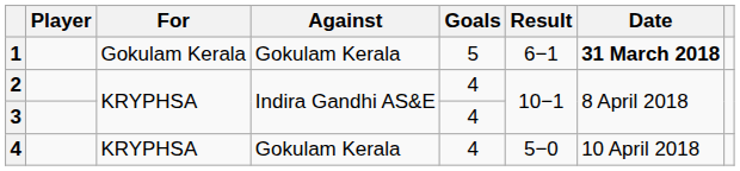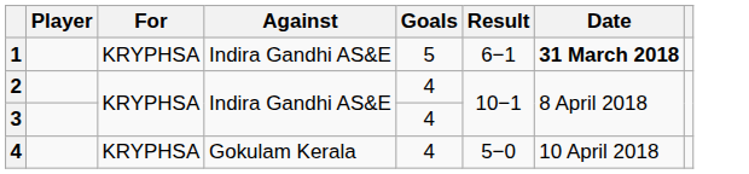1 | For: Gokulam Kerala -> KRYPHSA
1 | Against: Gokulam Kerala -> Indira Gandhi AS&E
